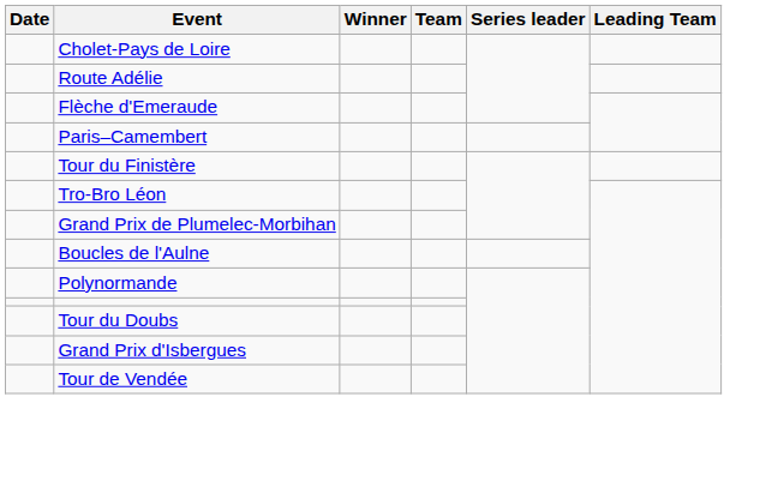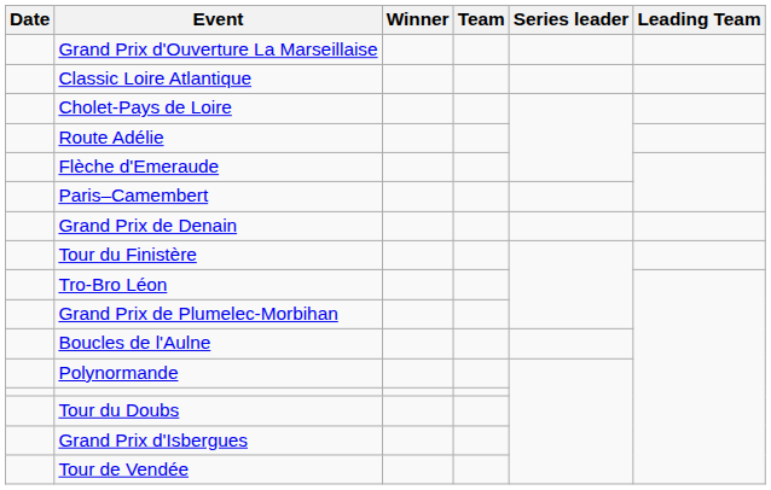+ row: Grand Prix d'Ouverture La Marseillaise
+ row: Classic Loire Atlantique
+ row: Grand Prix de Denain
